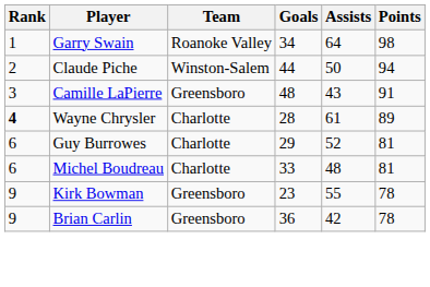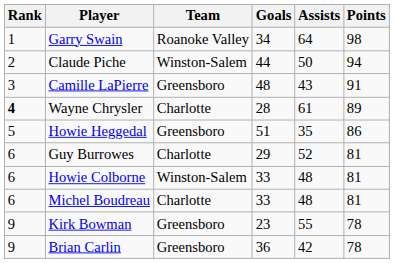+ row: 5 | Howie Heggedal | Greensboro | 51 | 35 | 86
+ row: 6 | Howie Colborne | Winston-Salem | 33 | 48 | 81
